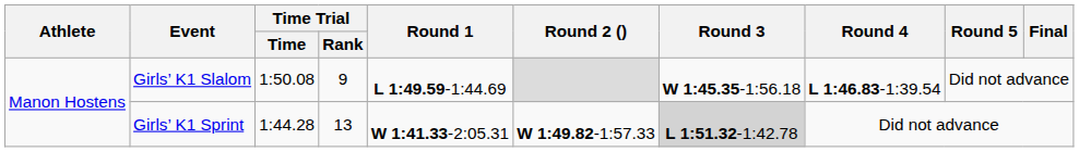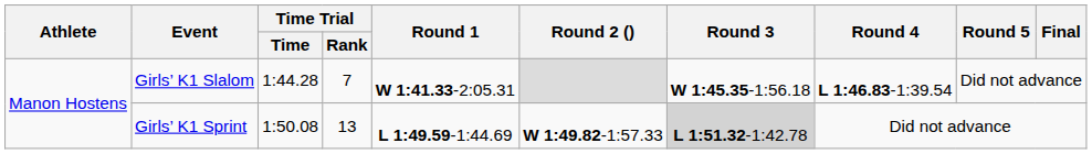Girls’ K1 Slalom | Time Trial / Time: 1:50.08 -> 1:44.28
Girls’ K1 Slalom | Time Trial / Rank: 9 -> 7
Girls’ K1 Slalom | Round 1: L 1:49.59-1:44.69 -> W 1:41.33-2:05.31
Girls’ K1 Sprint | Time Trial / Time: 1:44.28 -> 1:50.08
Girls’ K1 Sprint | Round 1: W 1:41.33-2:05.31 -> L 1:49.59-1:44.69
